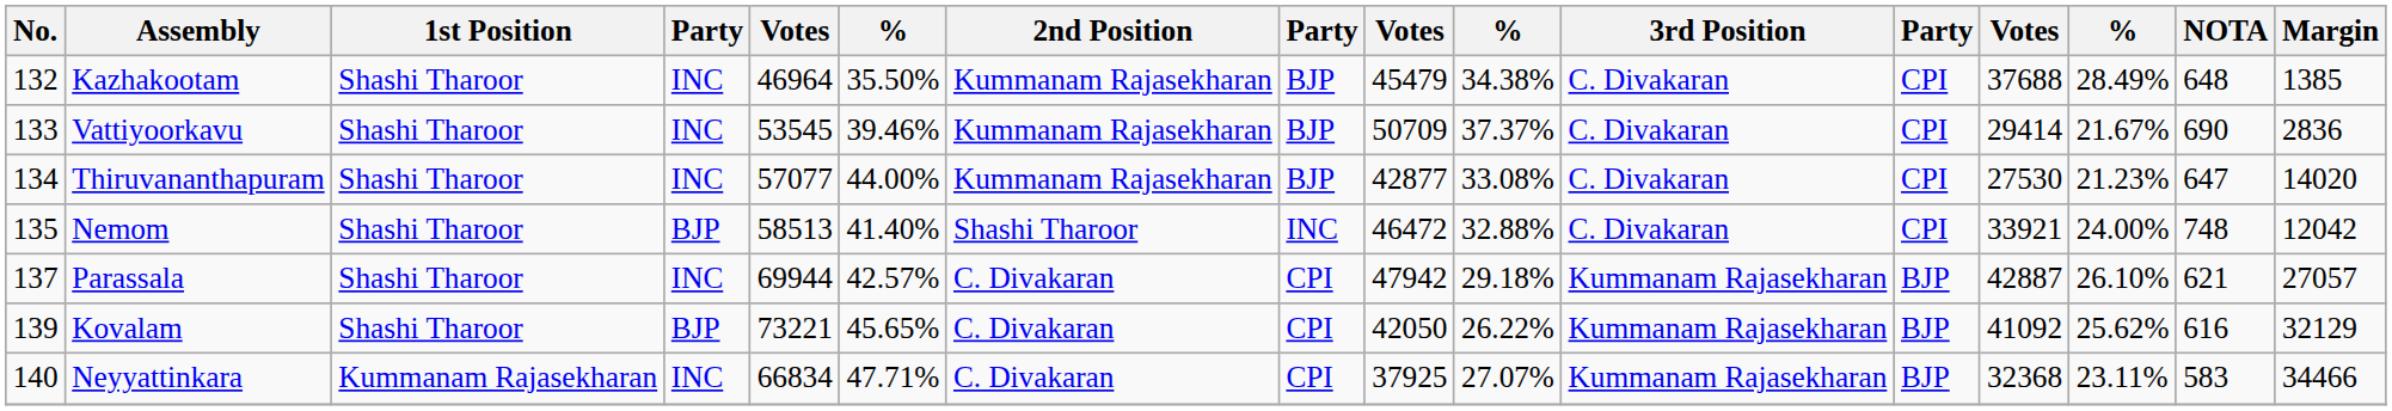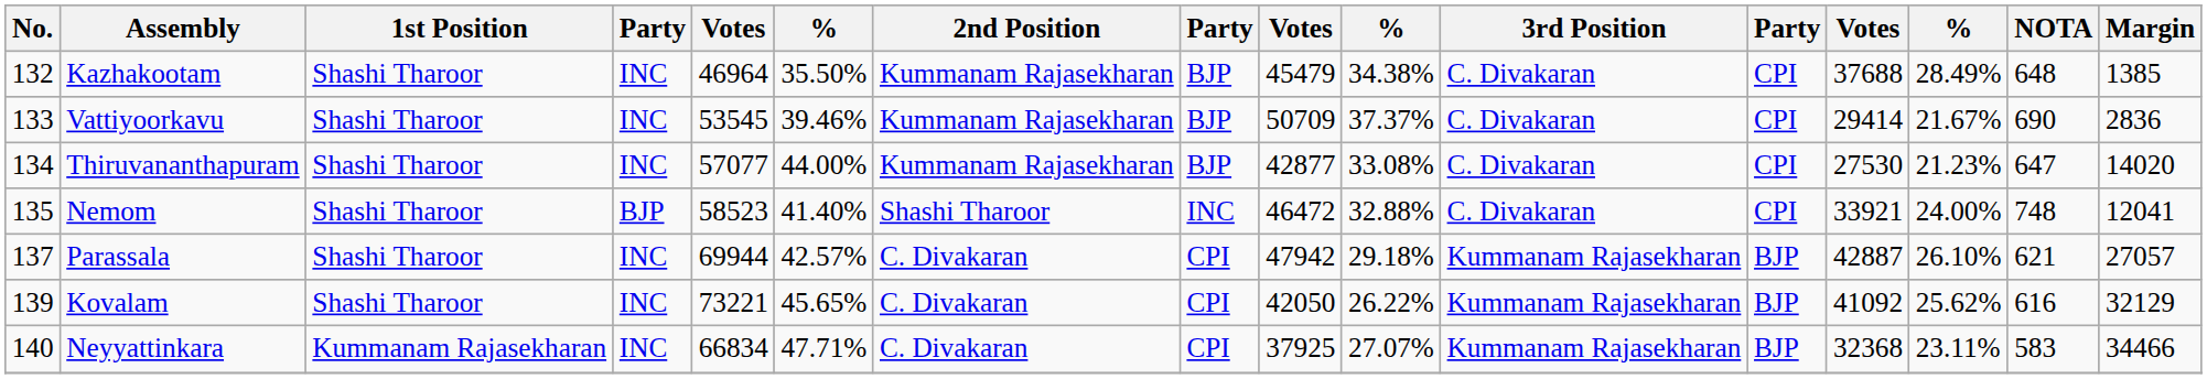Nemom | column 5: 58513 -> 58523
Nemom | Margin: 12042 -> 12041
Kovalam | column 4: BJP -> INC
